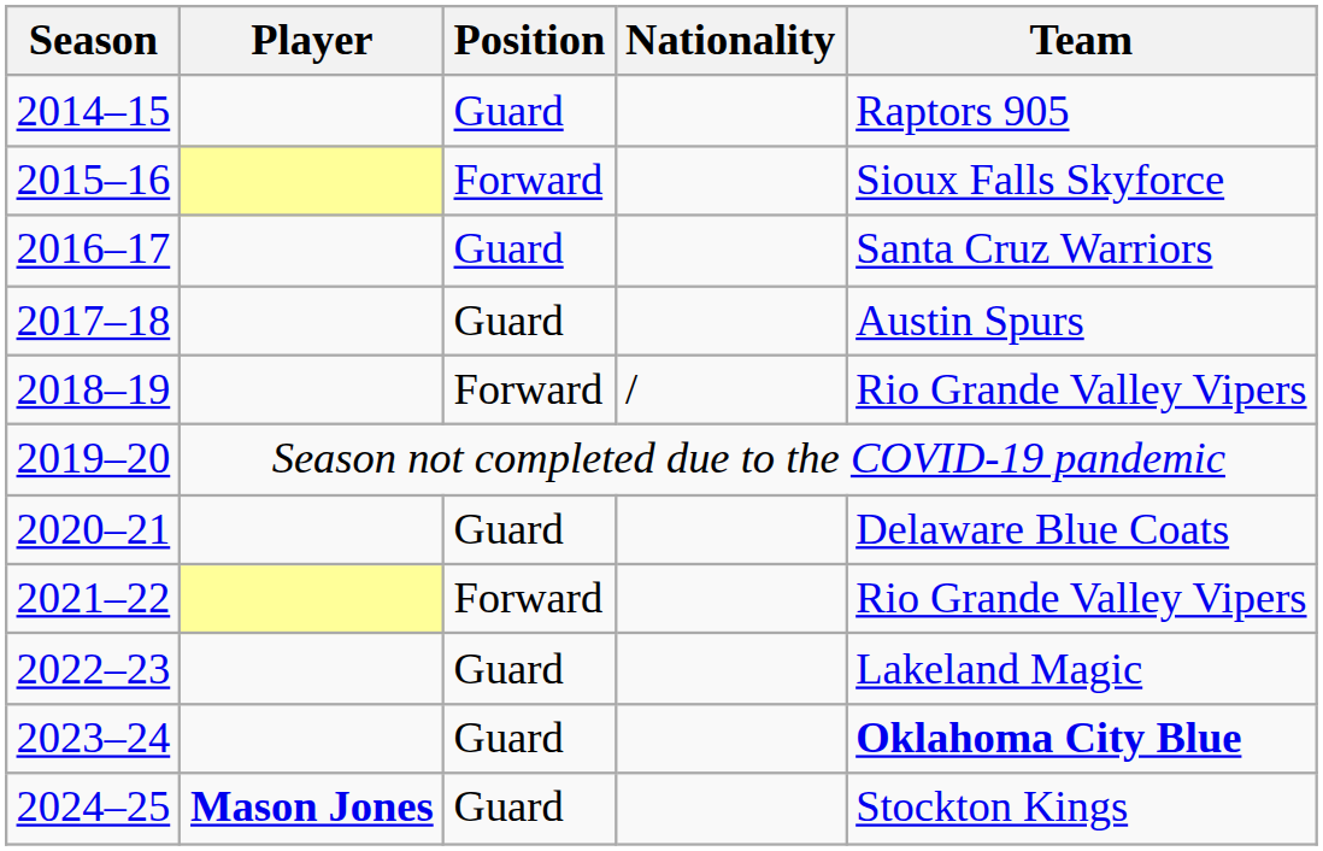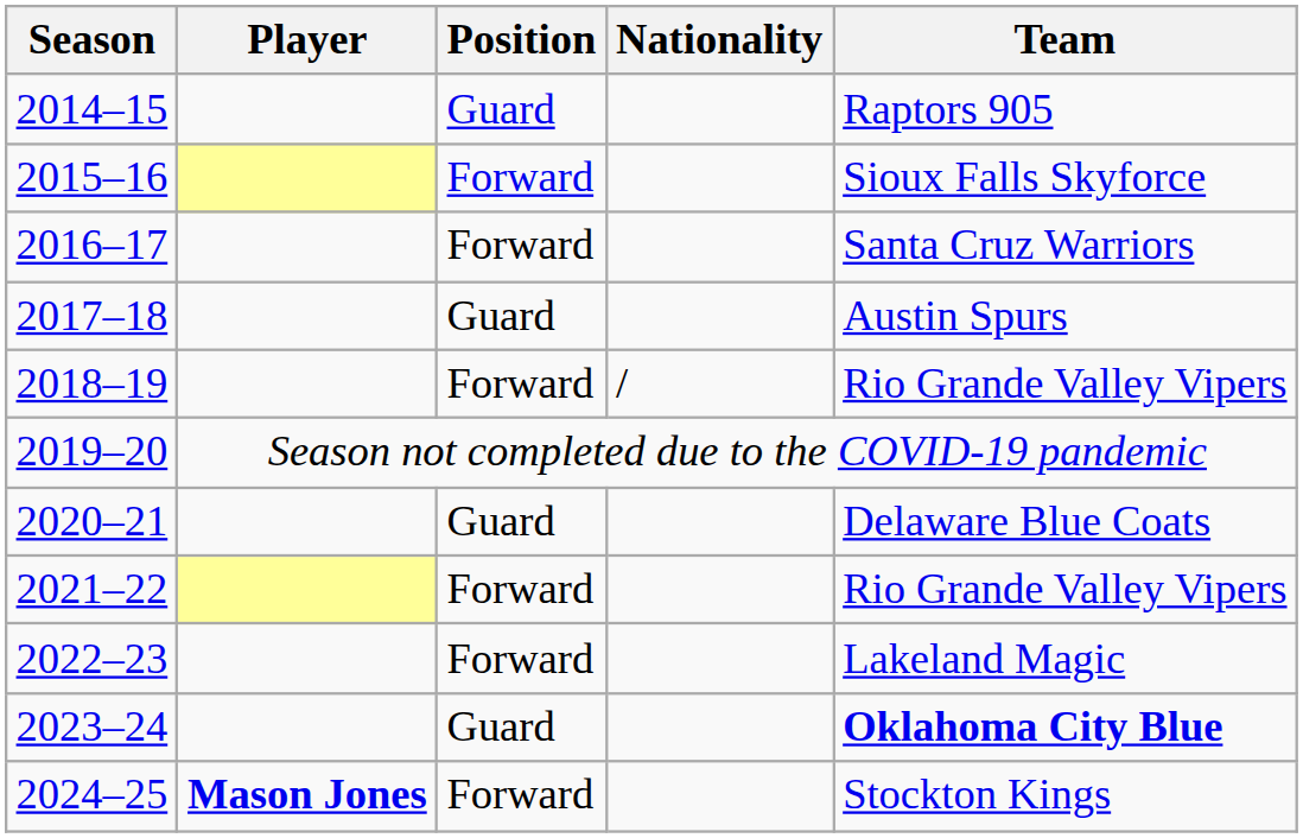2016–17 | Position: Guard -> Forward
2022–23 | Position: Guard -> Forward
2024–25 | Position: Guard -> Forward
